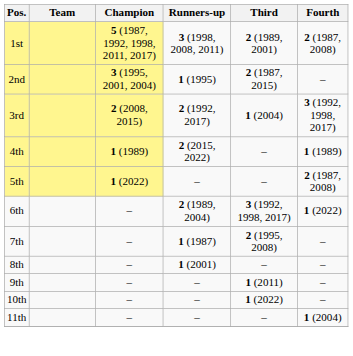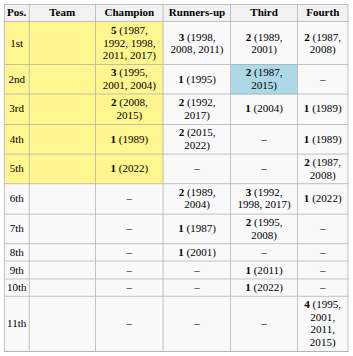2nd | Third: no background -> lightblue background
3rd | Fourth: 3 (1992, 1998, 2017) -> 1 (1989)
11th | Fourth: 1 (2004) -> 4 (1995, 2001, 2011, 2015)
